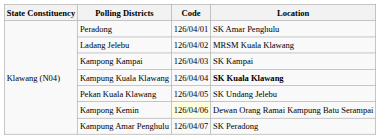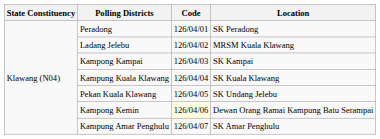Peradong | Location: SK Amar Penghulu -> SK Peradong
Kampung Kuala Klawang | Location: bold -> normal
Kampung Amar Penghulu | Location: SK Peradong -> SK Amar Penghulu
